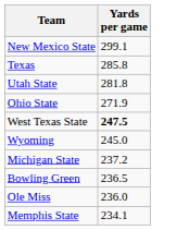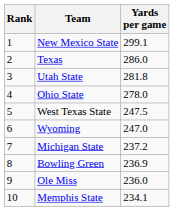+ column: Rank | 1 | 2 | 3 | 4 | 5 | 6 | 7 | 8 | 9 | 10
Texas | Yards per game: 285.8 -> 286.0
Ohio State | Yards per game: 271.9 -> 278.0
West Texas State | Yards per game: bold -> normal
Wyoming | Yards per game: 245.0 -> 247.0
Bowling Green | Yards per game: 236.5 -> 236.9
